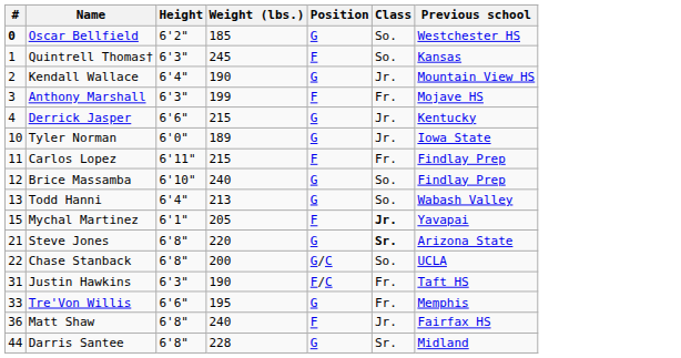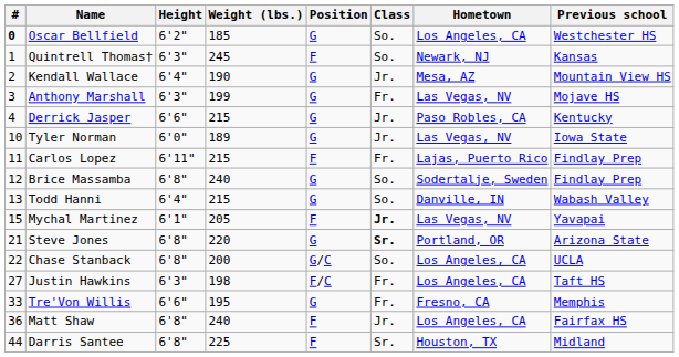+ column: Hometown | Los Angeles, CA | Newark, NJ | Mesa, AZ | Las Vegas, NV | Paso Robles, CA | Las Vegas, NV | Lajas, Puerto Rico | Sodertalje, Sweden | Danville, IN | Las Vegas, NV | Portland, OR | Los Angeles, CA | Los Angeles, CA | Fresno, CA | Los Angeles, CA | Houston, TX
Anthony Marshall | Position: F -> G
Brice Massamba | Height: 6'10" -> 6'8"
Todd Hanni | Weight (lbs.): 213 -> 215
Justin Hawkins | #: 31 -> 27
Justin Hawkins | Weight (lbs.): 190 -> 198
Darris Santee | Weight (lbs.): 228 -> 225
Darris Santee | Position: G -> F
